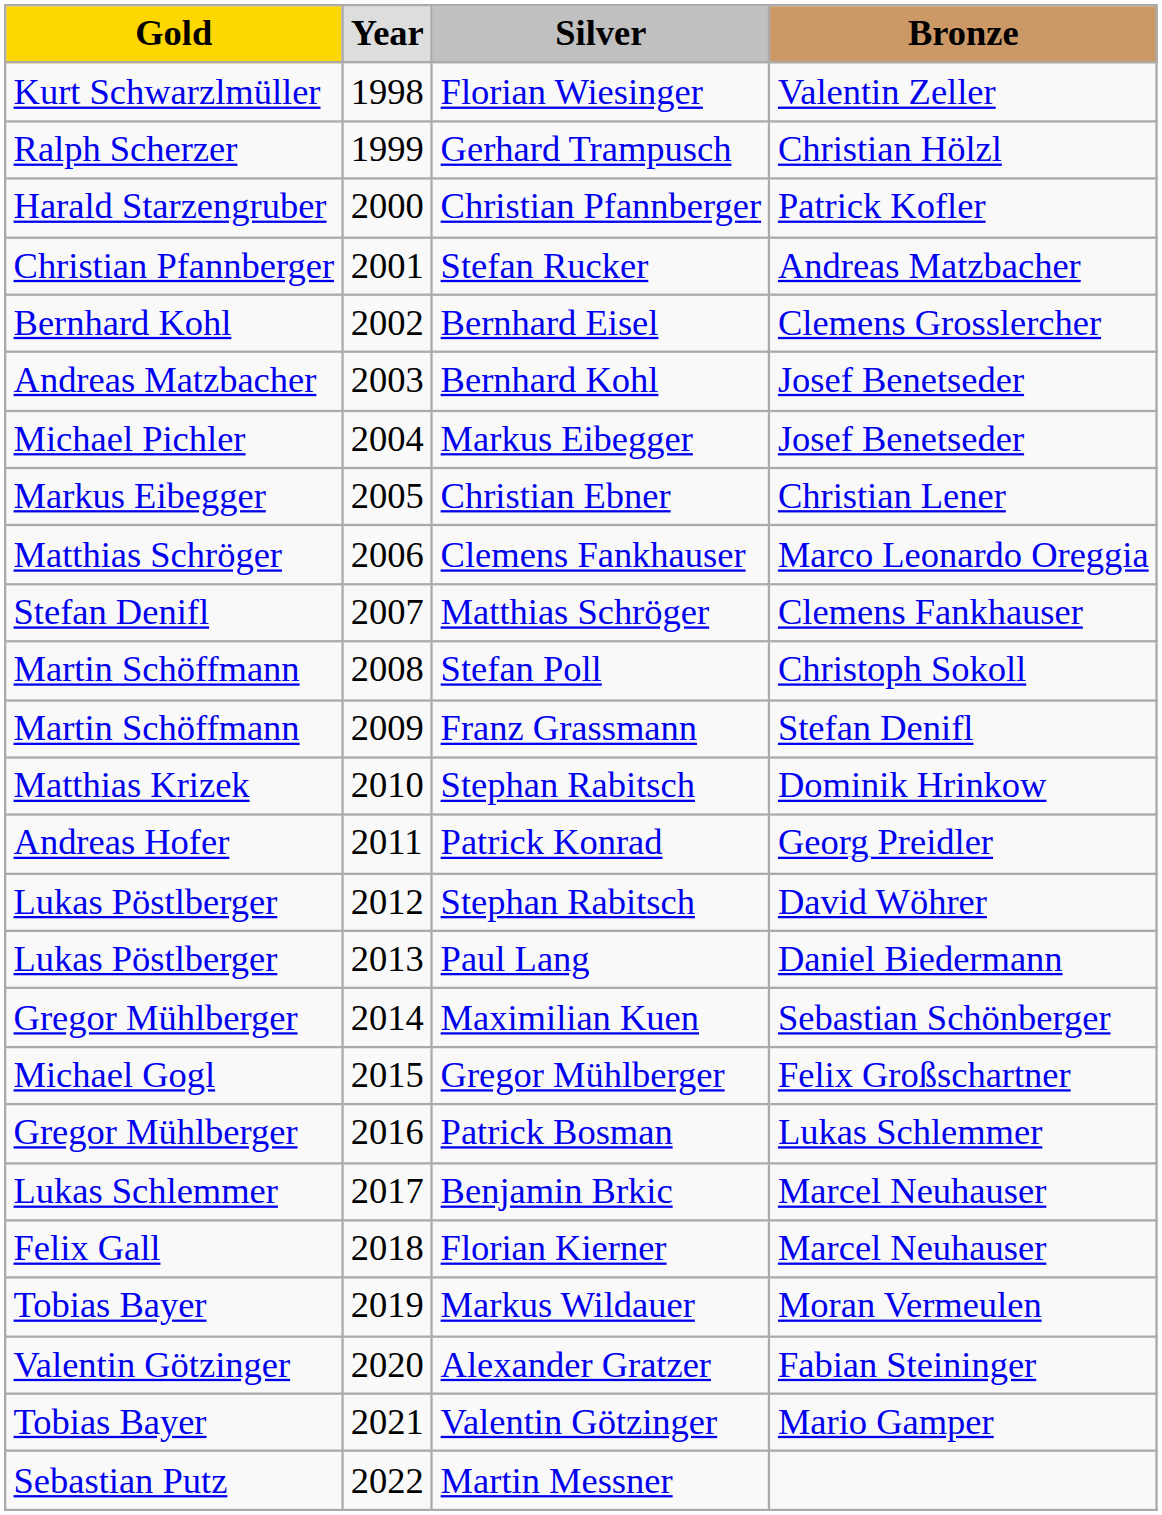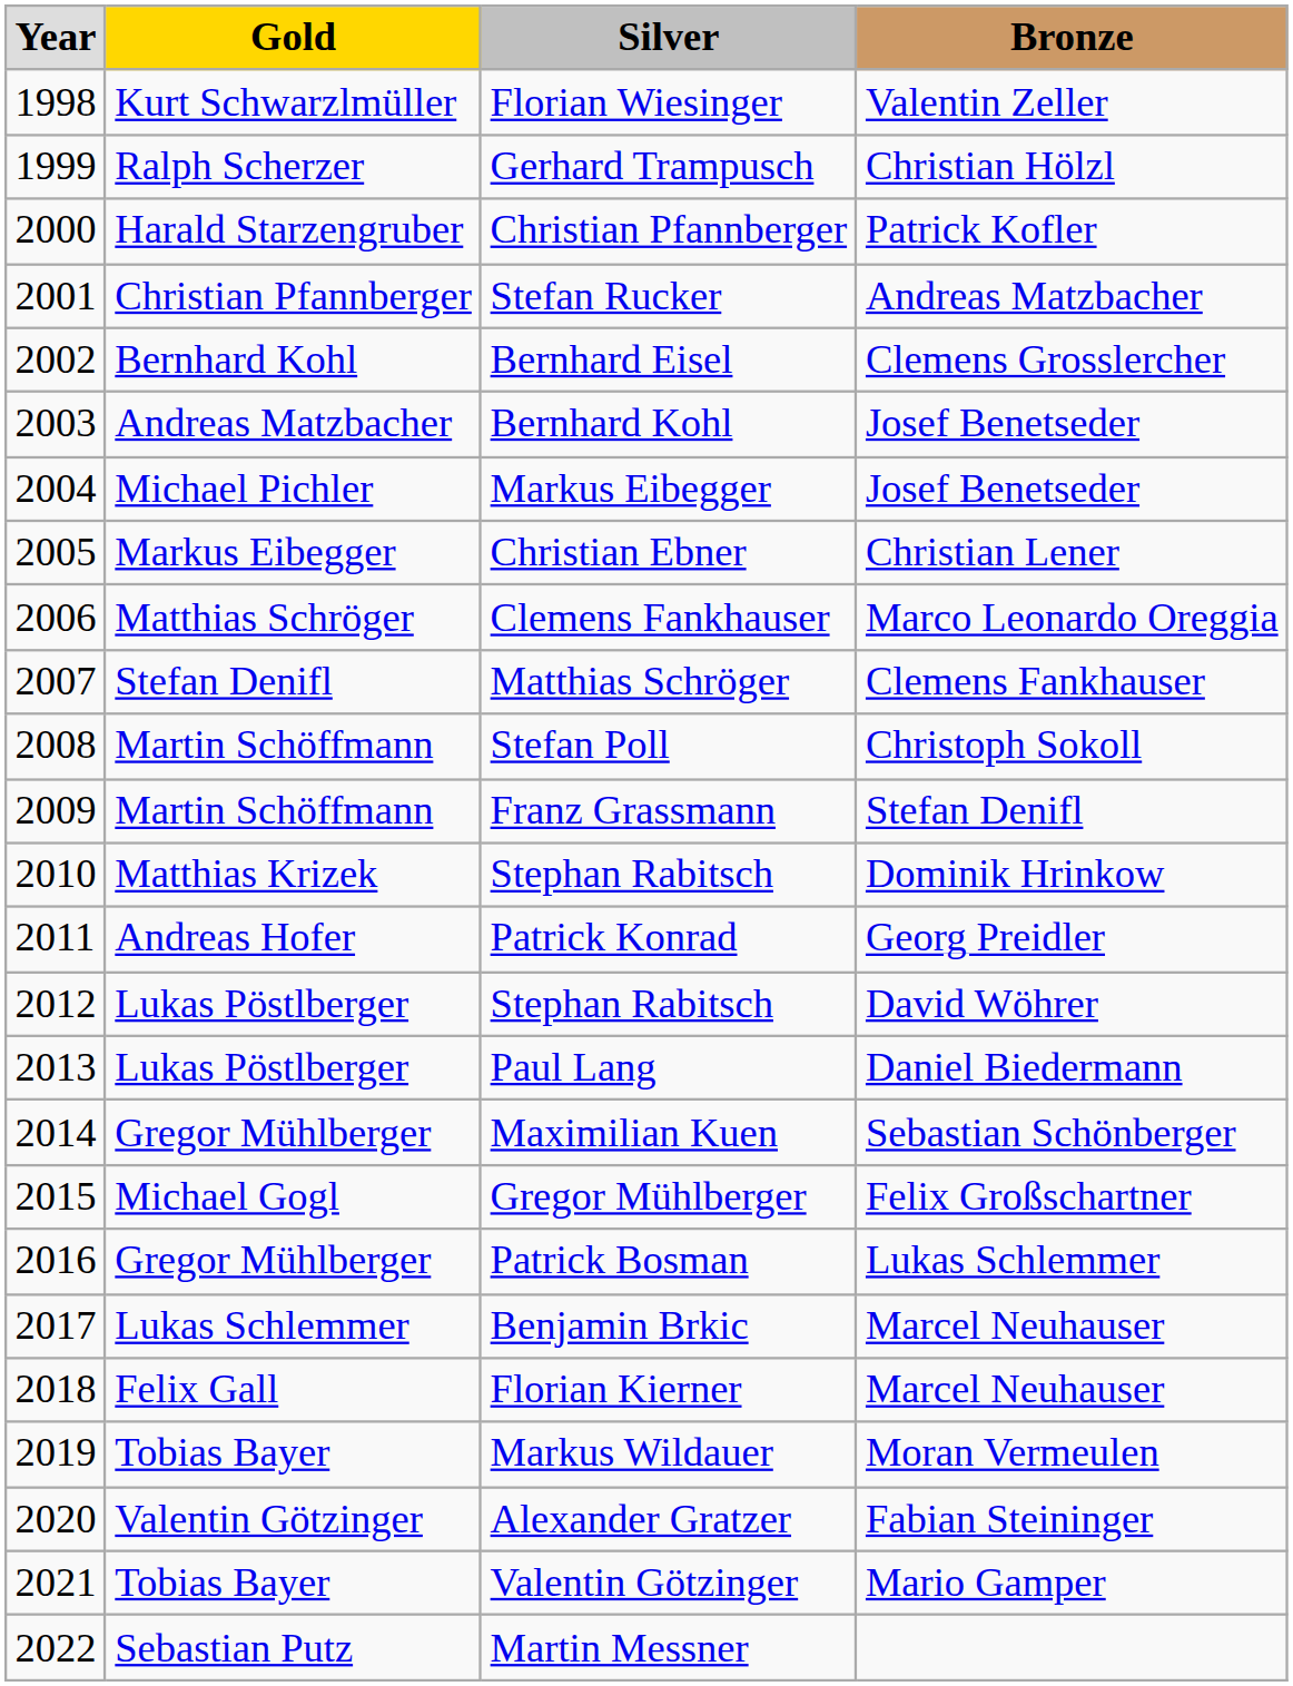columns swapped: Year <-> Gold
